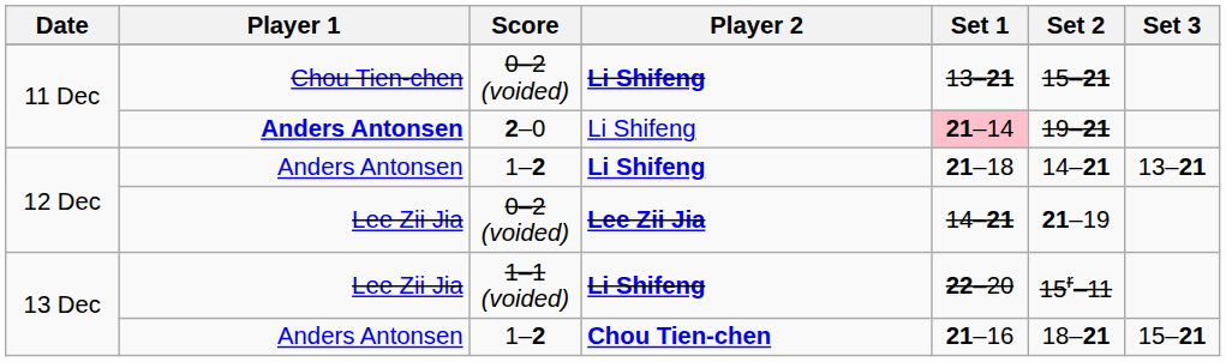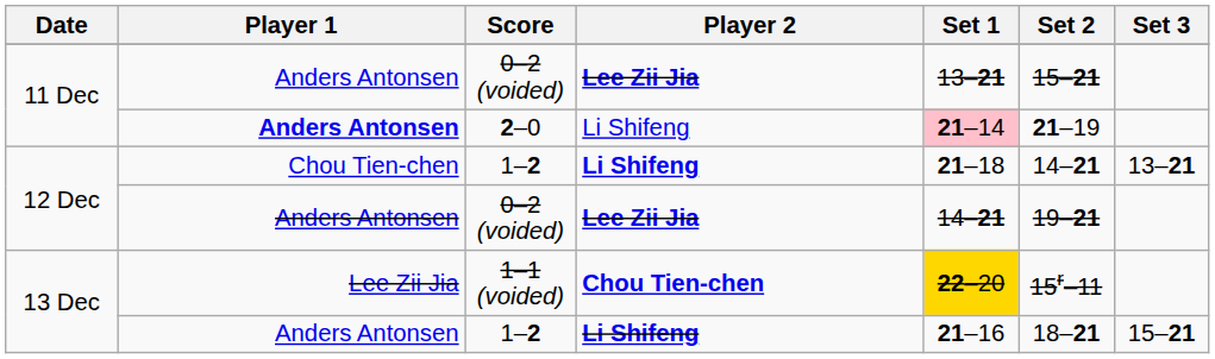11 Dec / 0–2 (voided) | Player 1: Chou Tien-chen -> Anders Antonsen
11 Dec / 0–2 (voided) | Player 2: Li Shifeng -> Lee Zii Jia
2–0 | Set 2: 19–21 -> 21–19
12 Dec / 1–2 | Player 1: Anders Antonsen -> Chou Tien-chen
12 Dec / 0–2 (voided) | Player 1: Lee Zii Jia -> Anders Antonsen
12 Dec / 0–2 (voided) | Set 2: 21–19 -> 19–21
1–1 (voided) | Player 2: Li Shifeng -> Chou Tien-chen
1–1 (voided) | Set 1: no background -> gold background
13 Dec / 1–2 | Player 2: Chou Tien-chen -> Li Shifeng
